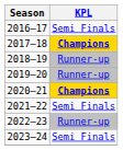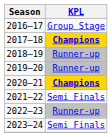2016—17 | KPL: Semi Finals -> Group Stage
